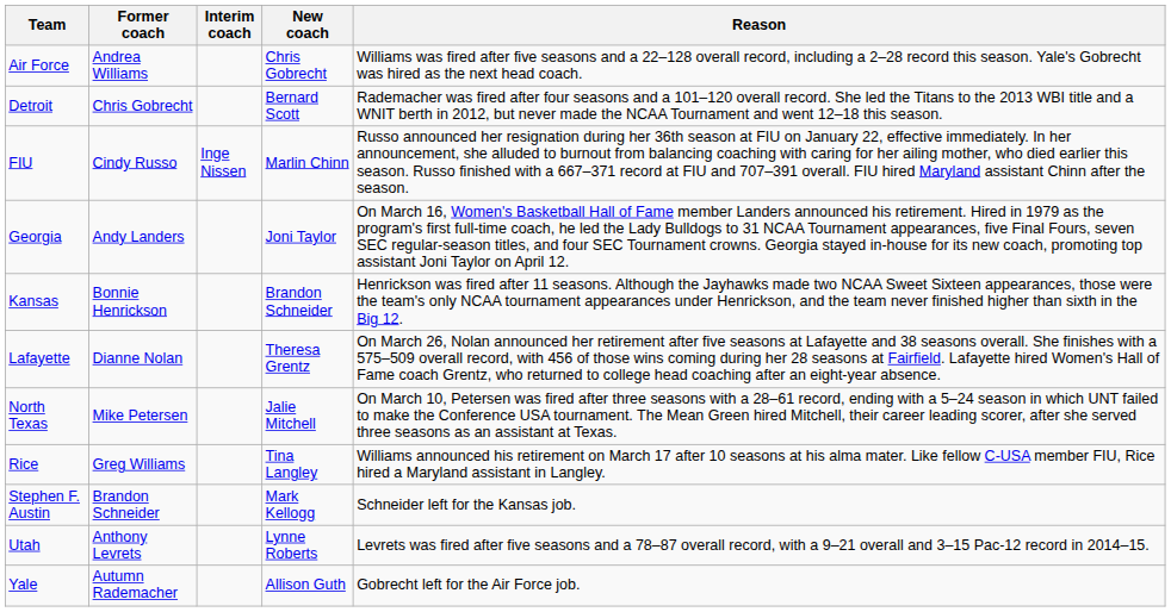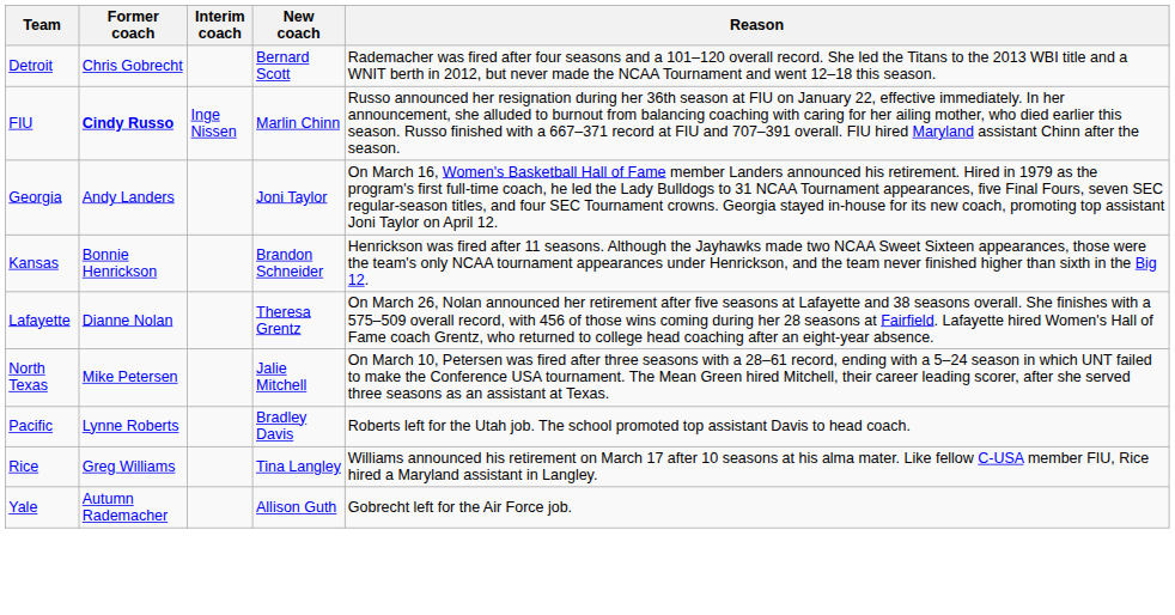- row: Air Force | Andrea Williams | Chris Gobrecht | Williams was fired after five seasons and a 22–128 overall record, including a 2–28 record this season. Yale's Gobrecht was hired as the next head coach.
FIU | Former coach: normal -> bold
+ row: Pacific | Lynne Roberts | Bradley Davis | Roberts left for the Utah job. The school promoted top assistant Davis to head coach.
- row: Stephen F. Austin | Brandon Schneider | Mark Kellogg | Schneider left for the Kansas job.
- row: Utah | Anthony Levrets | Lynne Roberts | Levrets was fired after five seasons and a 78–87 overall record, with a 9–21 overall and 3–15 Pac-12 record in 2014–15.
